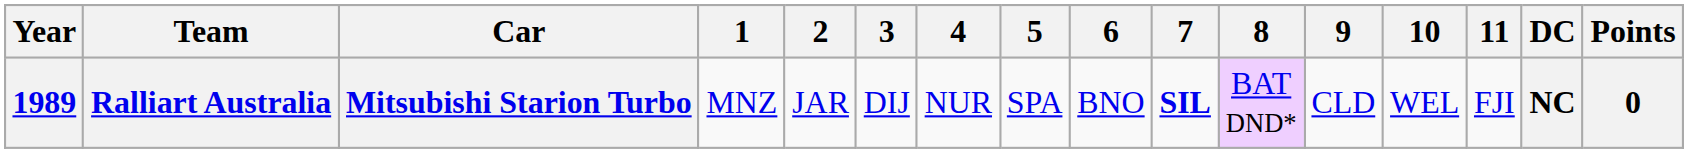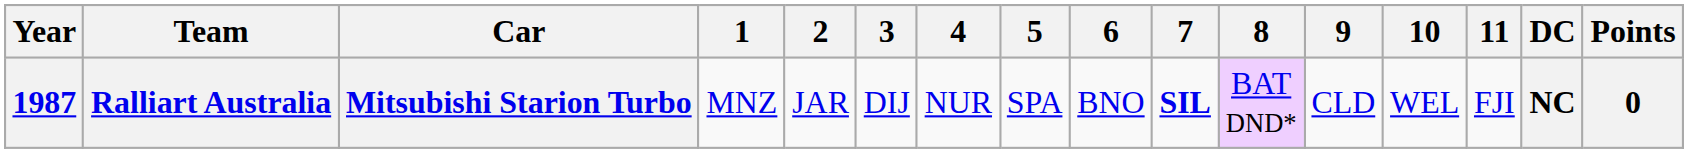Ralliart Australia | Year: 1989 -> 1987
